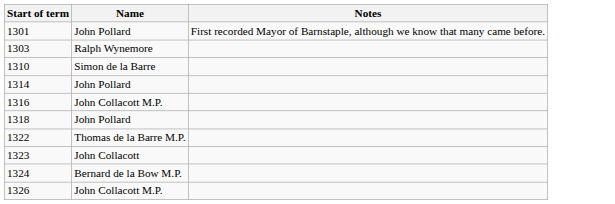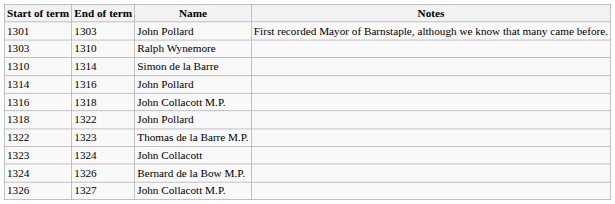+ column: End of term | 1303 | 1310 | 1314 | 1316 | 1318 | 1322 | 1323 | 1324 | 1326 | 1327
